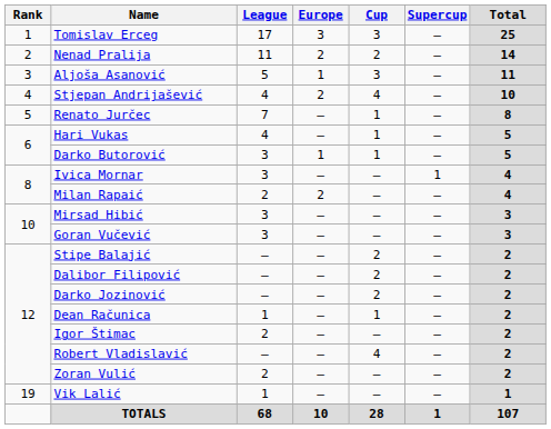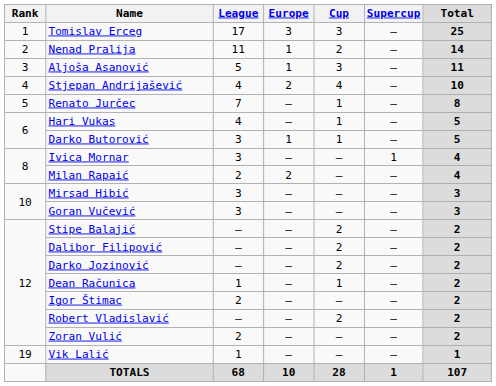Nenad Pralija | Europe: 2 -> 1
Robert Vladislavić | Cup: 4 -> 2
